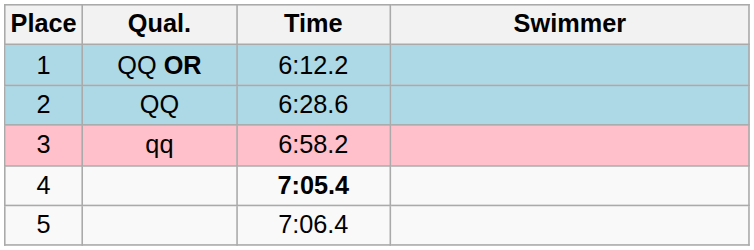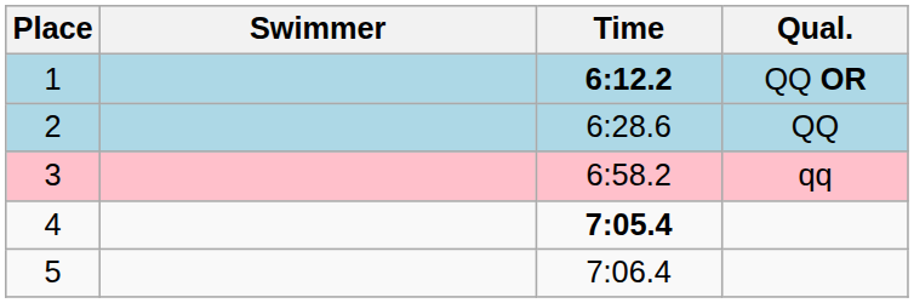columns swapped: Swimmer <-> Qual.
1 | Time: normal -> bold
